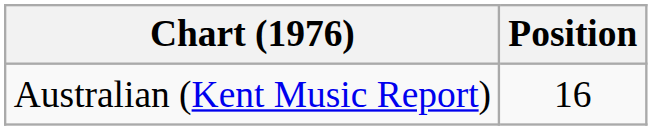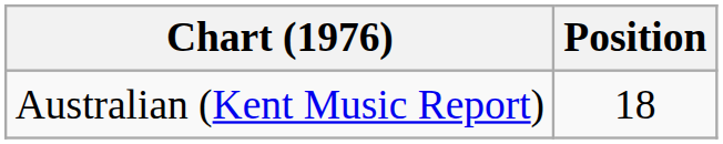Australian (Kent Music Report) | Position: 16 -> 18
